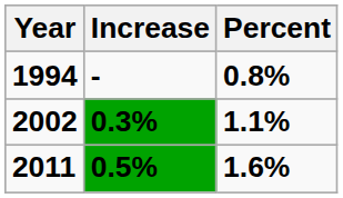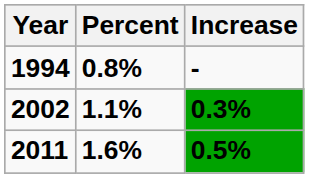columns swapped: Percent <-> Increase
